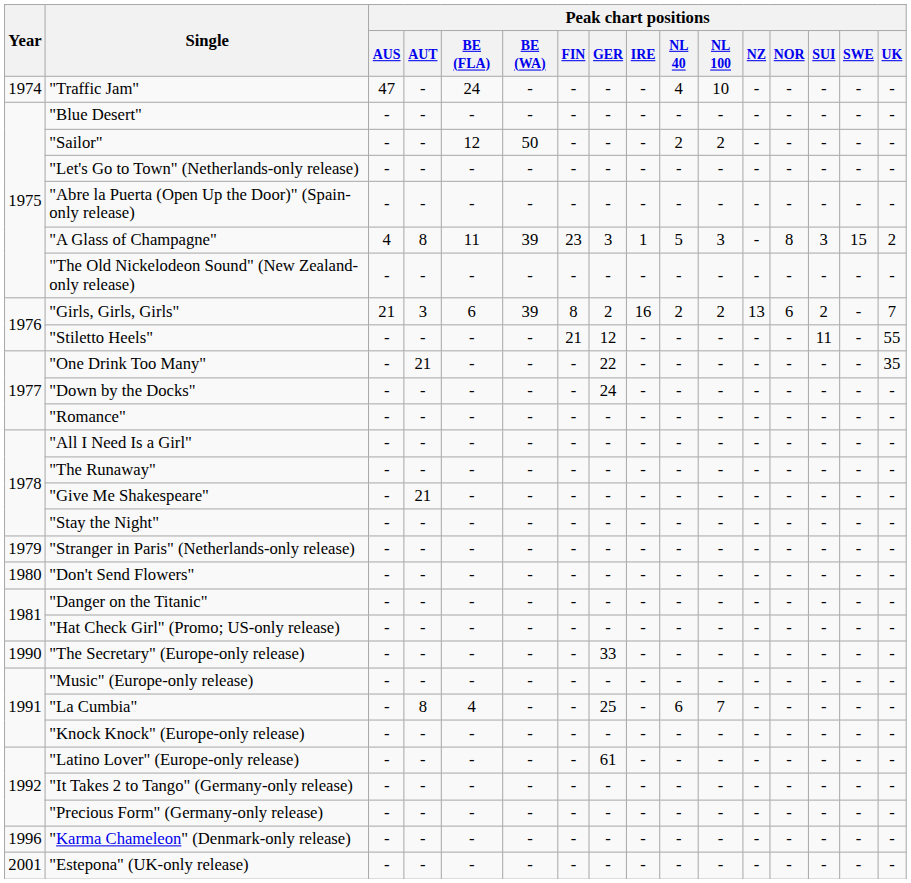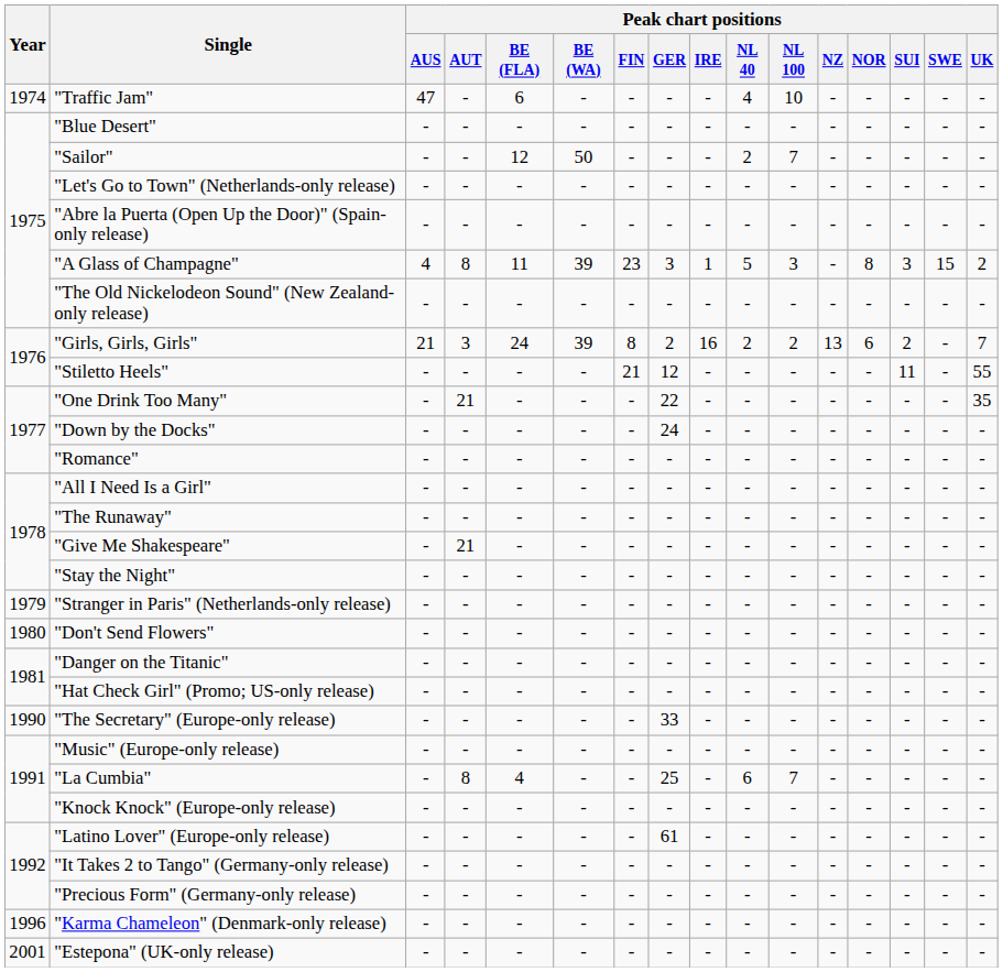"Traffic Jam" | Peak chart positions / BE (FLA): 24 -> 6
"Sailor" | Peak chart positions / NL 100: 2 -> 7
"Girls, Girls, Girls" | Peak chart positions / BE (FLA): 6 -> 24
